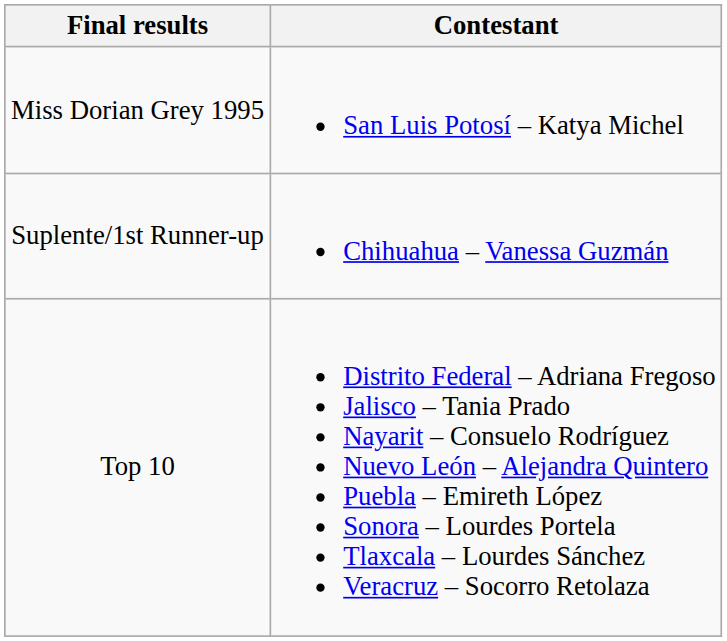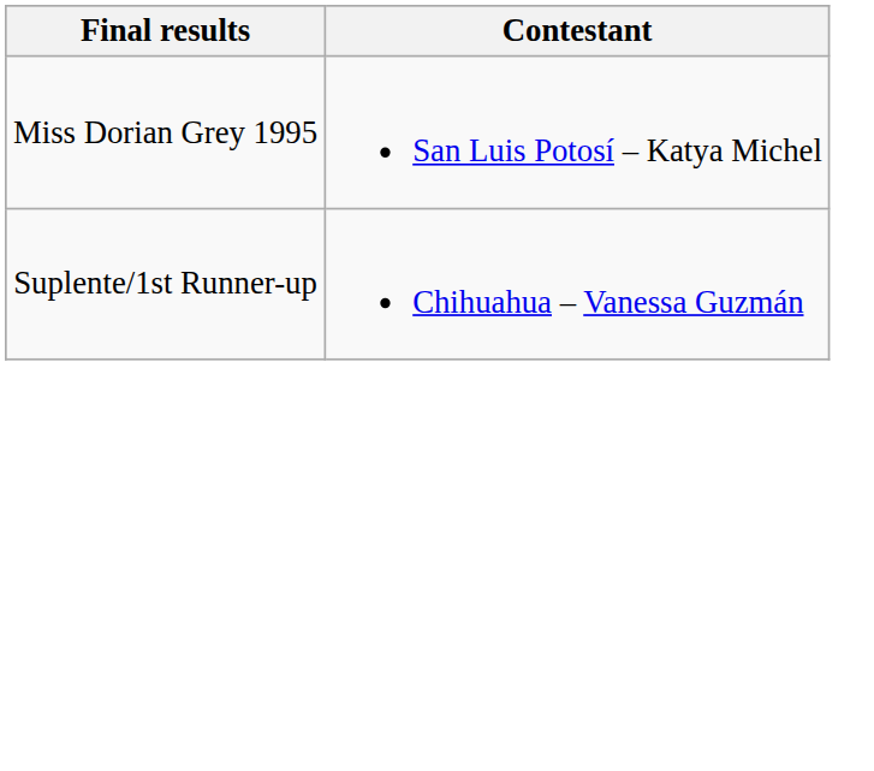- row: Top 10 | Distrito Federal – Adriana Fregoso Jalisco – Tania Prado Nayarit – Consuelo Rodríguez Nuevo León – Alejandra Quintero Puebla – Emireth López Sonora – Lourdes Portela Tlaxcala – Lourdes Sánchez Veracruz – Socorro Retolaza
